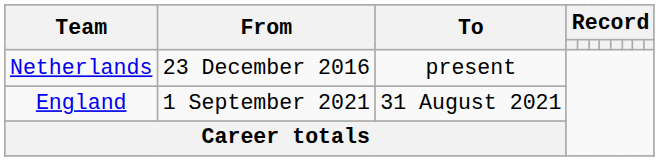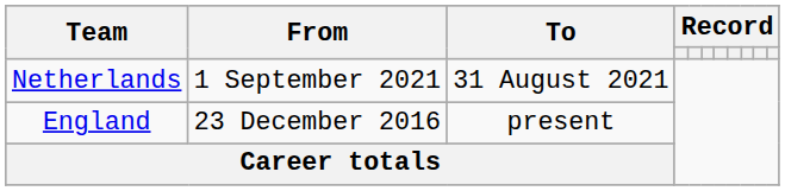Netherlands | From: 23 December 2016 -> 1 September 2021
Netherlands | To: present -> 31 August 2021
England | From: 1 September 2021 -> 23 December 2016
England | To: 31 August 2021 -> present
